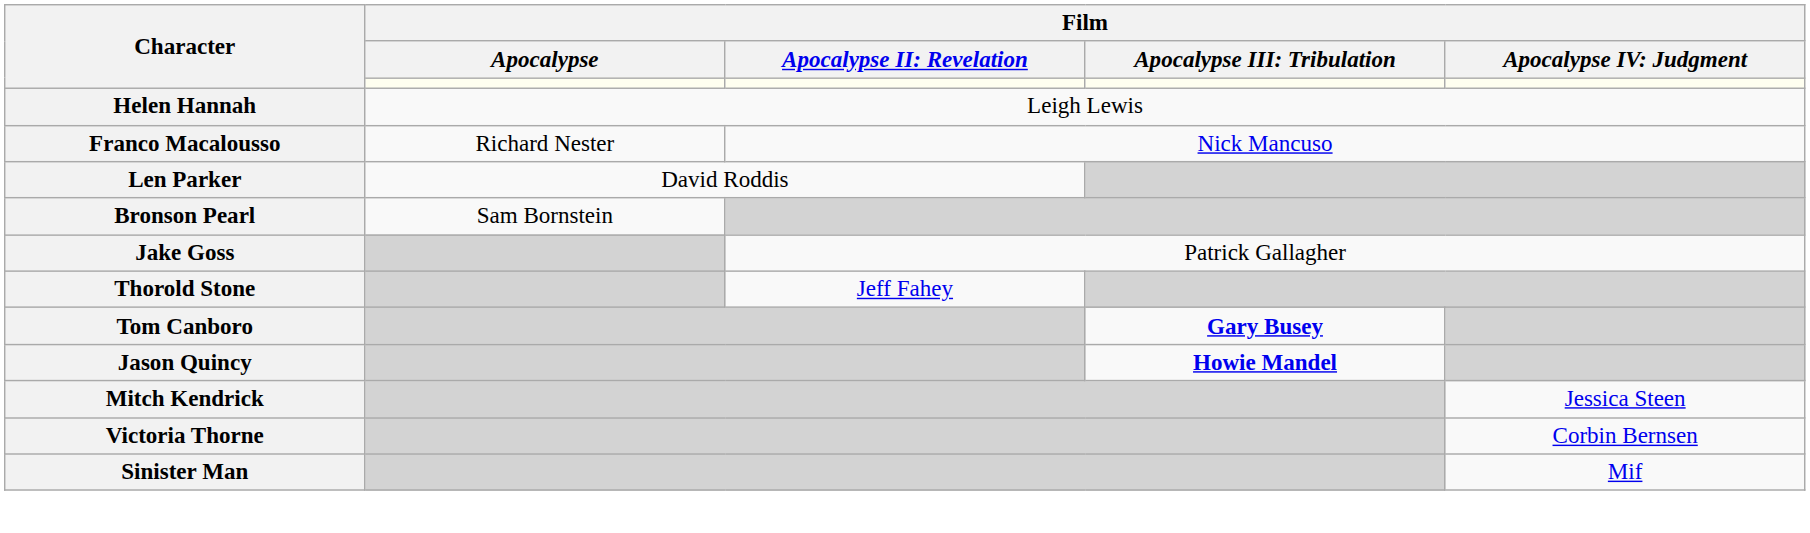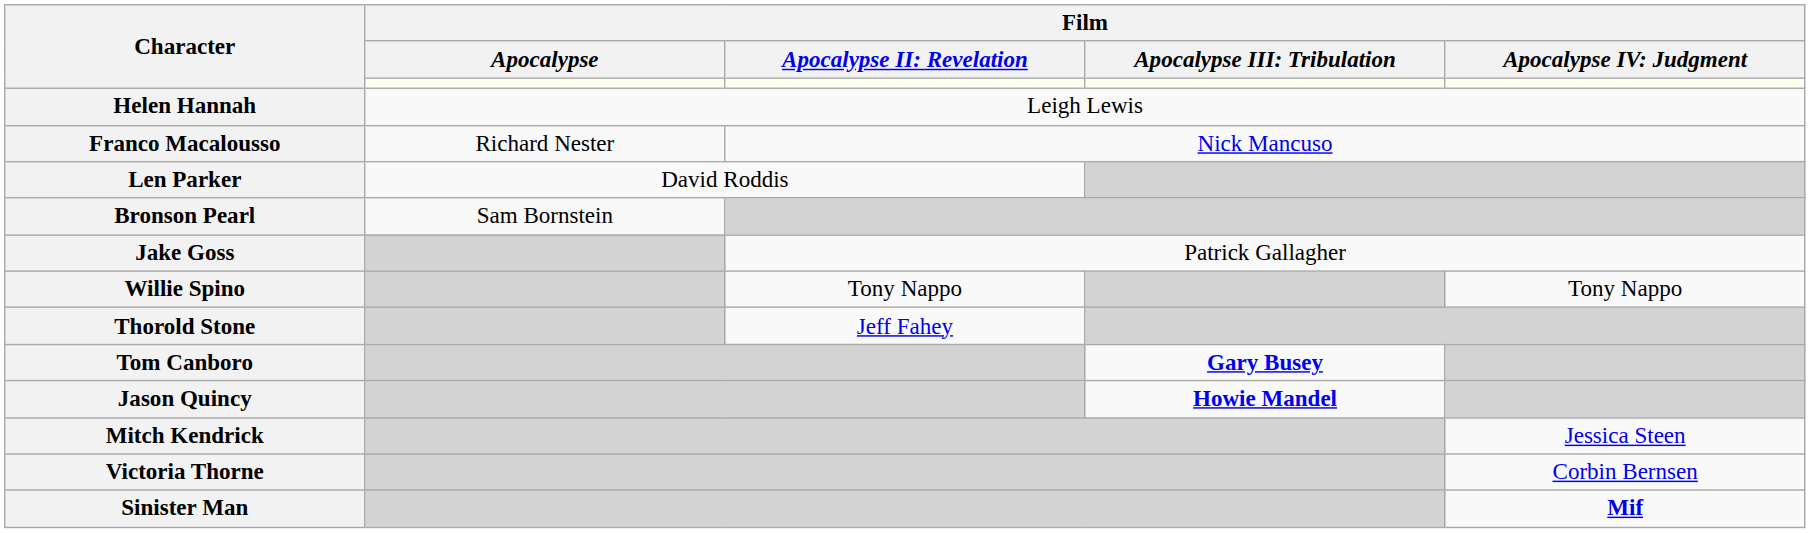+ row: Willie Spino | Tony Nappo | Tony Nappo
Sinister Man | column 5: normal -> bold
